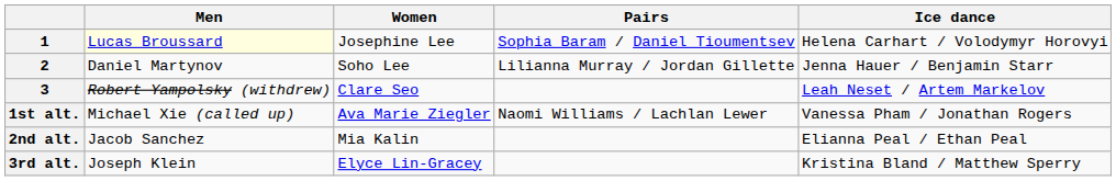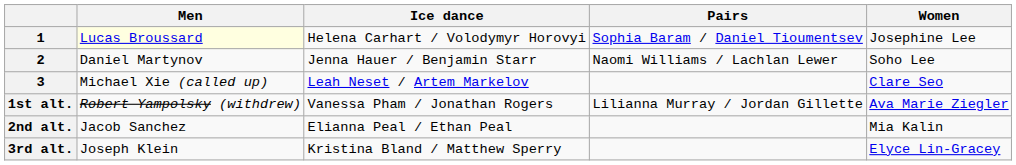columns swapped: Women <-> Ice dance
2 | Pairs: Lilianna Murray / Jordan Gillette -> Naomi Williams / Lachlan Lewer
3 | Men: Robert Yampolsky (withdrew) -> Michael Xie (called up)
1st alt. | Men: Michael Xie (called up) -> Robert Yampolsky (withdrew)
1st alt. | Pairs: Naomi Williams / Lachlan Lewer -> Lilianna Murray / Jordan Gillette
